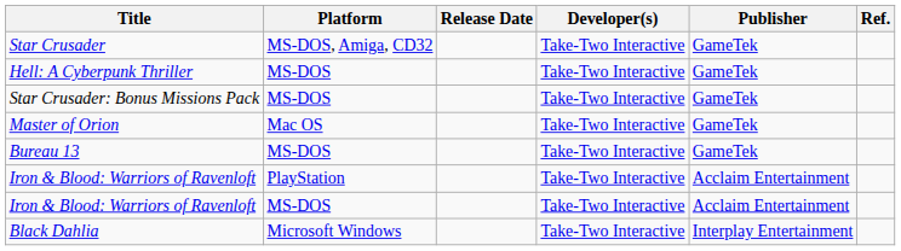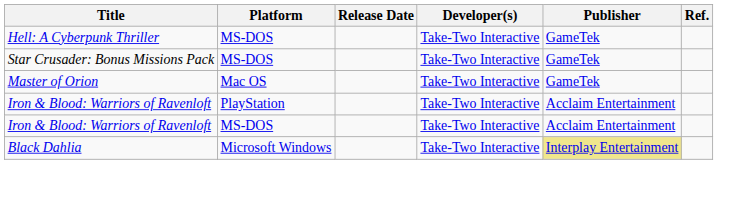- row: Star Crusader | MS-DOS, Amiga, CD32 | Take-Two Interactive | GameTek
- row: Bureau 13 | MS-DOS | Take-Two Interactive | GameTek
Black Dahlia | Publisher: no background -> khaki background
